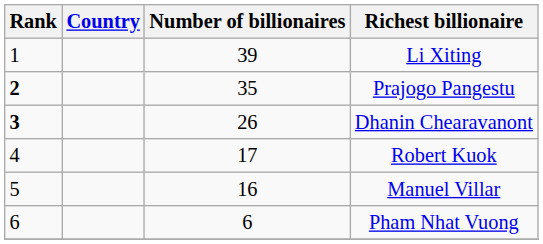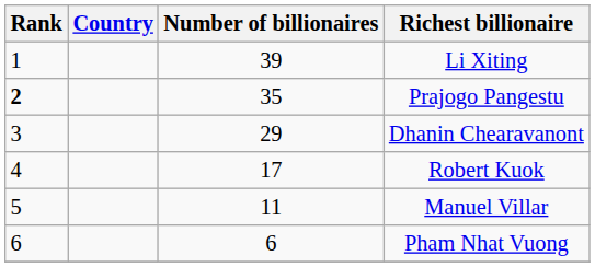Dhanin Chearavanont | Rank: bold -> normal
Dhanin Chearavanont | Number of billionaires: 26 -> 29
Manuel Villar | Number of billionaires: 16 -> 11
